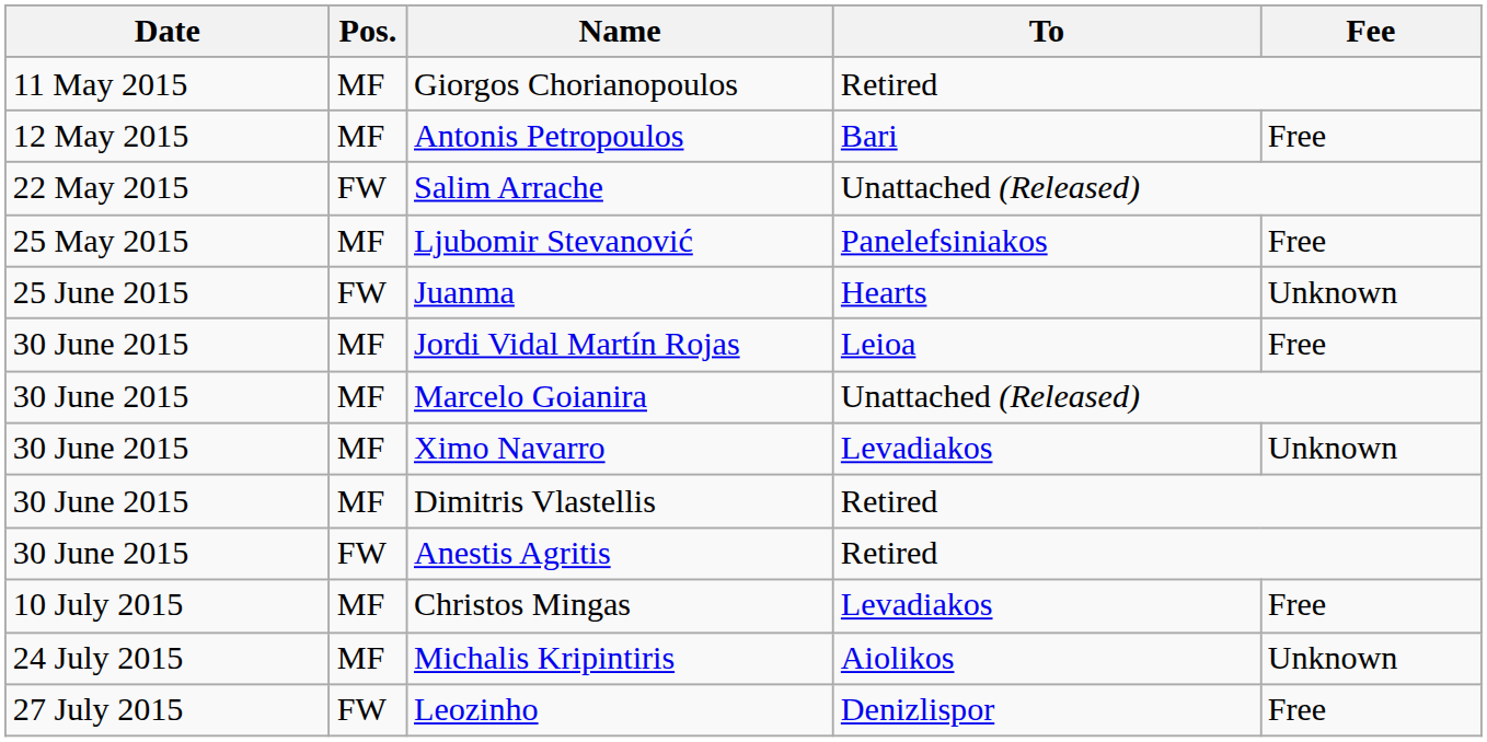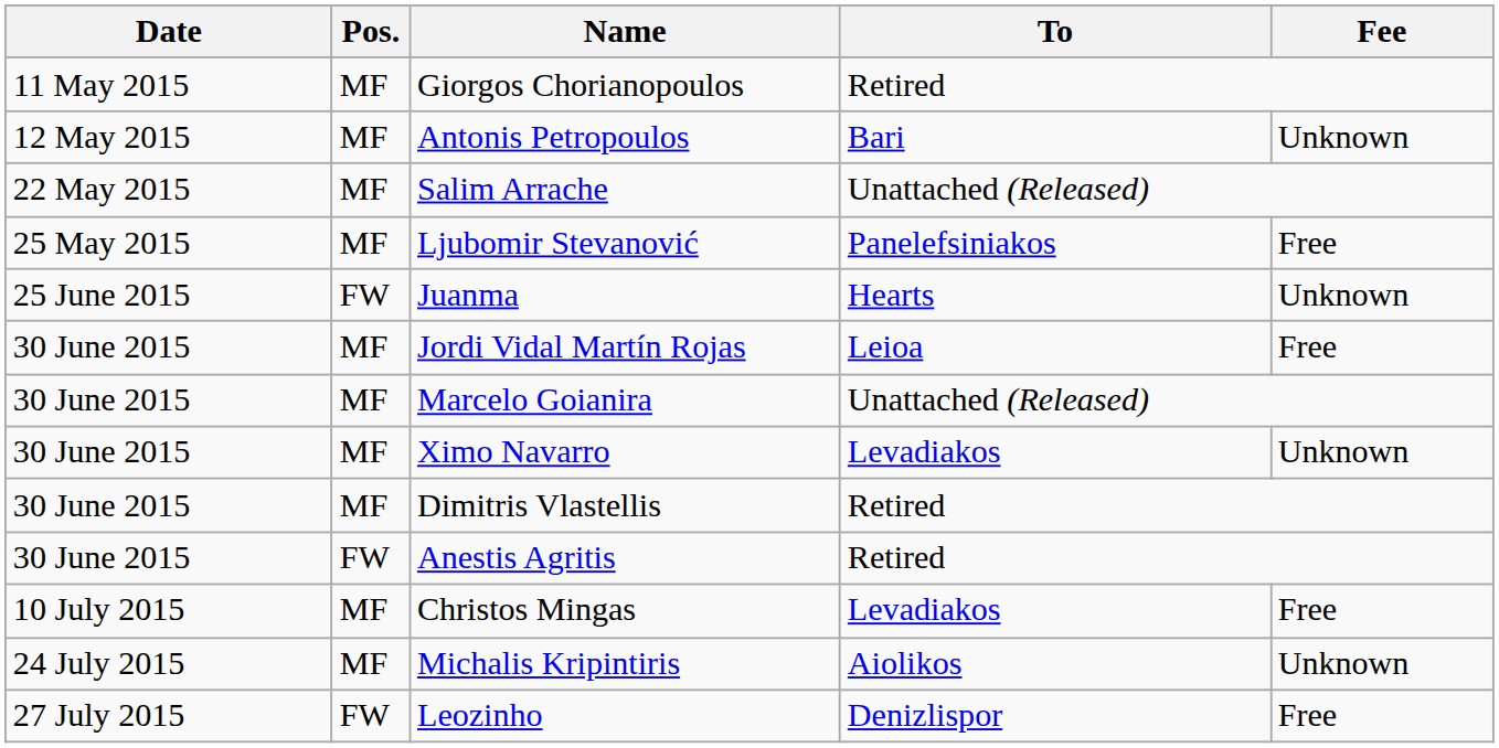Antonis Petropoulos | Fee: Free -> Unknown
Salim Arrache | Pos.: FW -> MF
